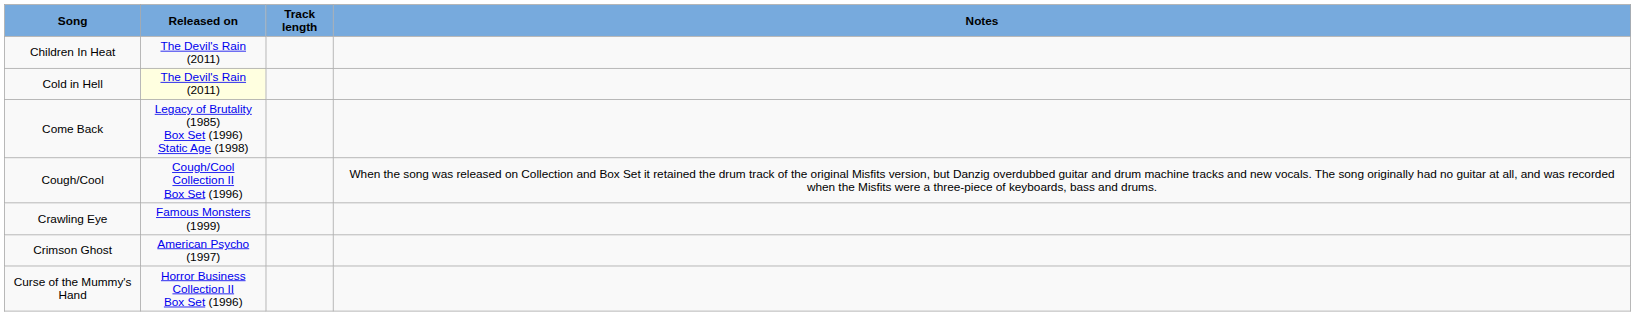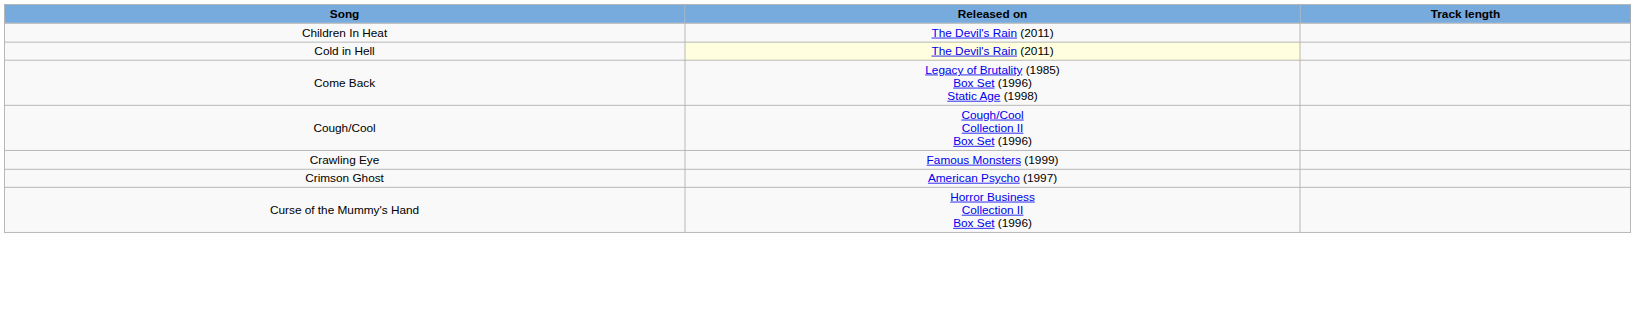- column: Notes | When the song was released on Collection and Box Set it retained the drum track of the original Misfits version, but Danzig overdubbed guitar and drum machine tracks and new vocals. The song originally had no guitar at all, and was recorded when the Misfits were a three-piece of keyboards, bass and drums.
